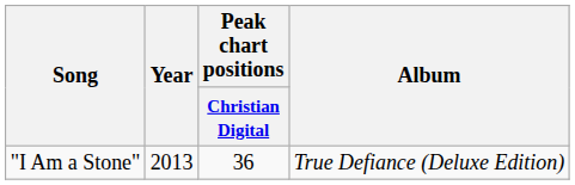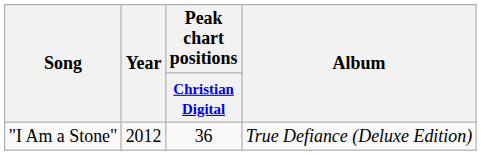"I Am a Stone" | Year: 2013 -> 2012
